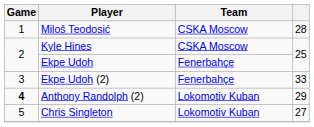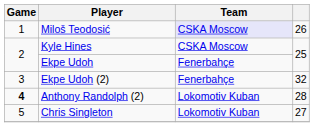Miloš Teodosić | Team: no background -> lavender background
Miloš Teodosić | column 4: 28 -> 26
Ekpe Udoh (2) | column 4: 33 -> 32
Anthony Randolph (2) | column 4: 29 -> 28
